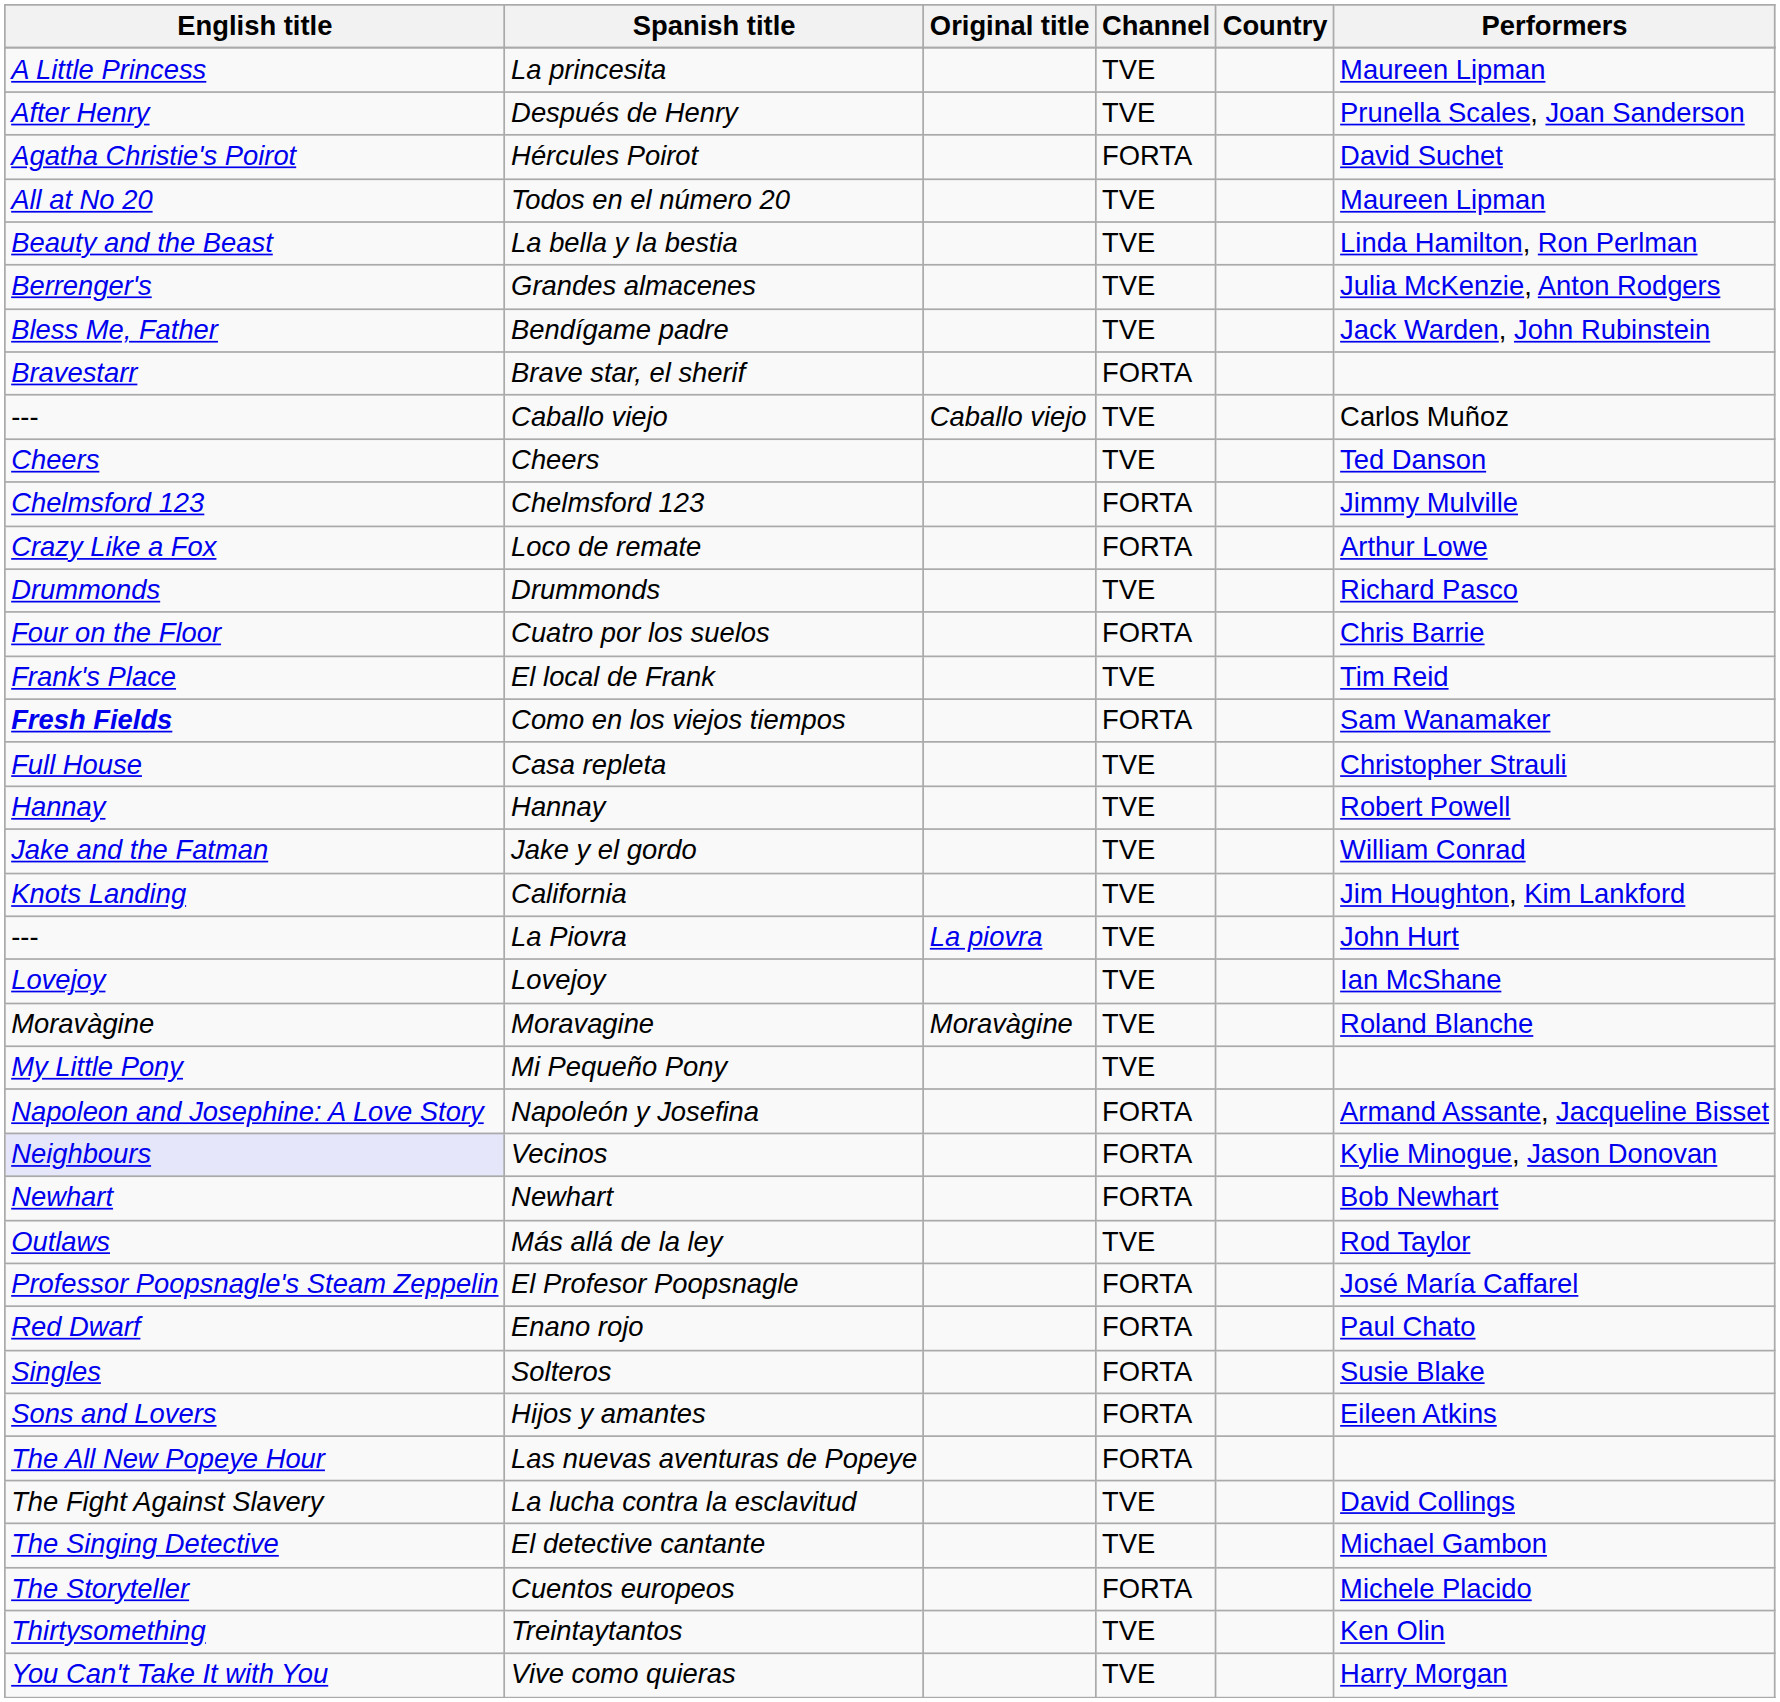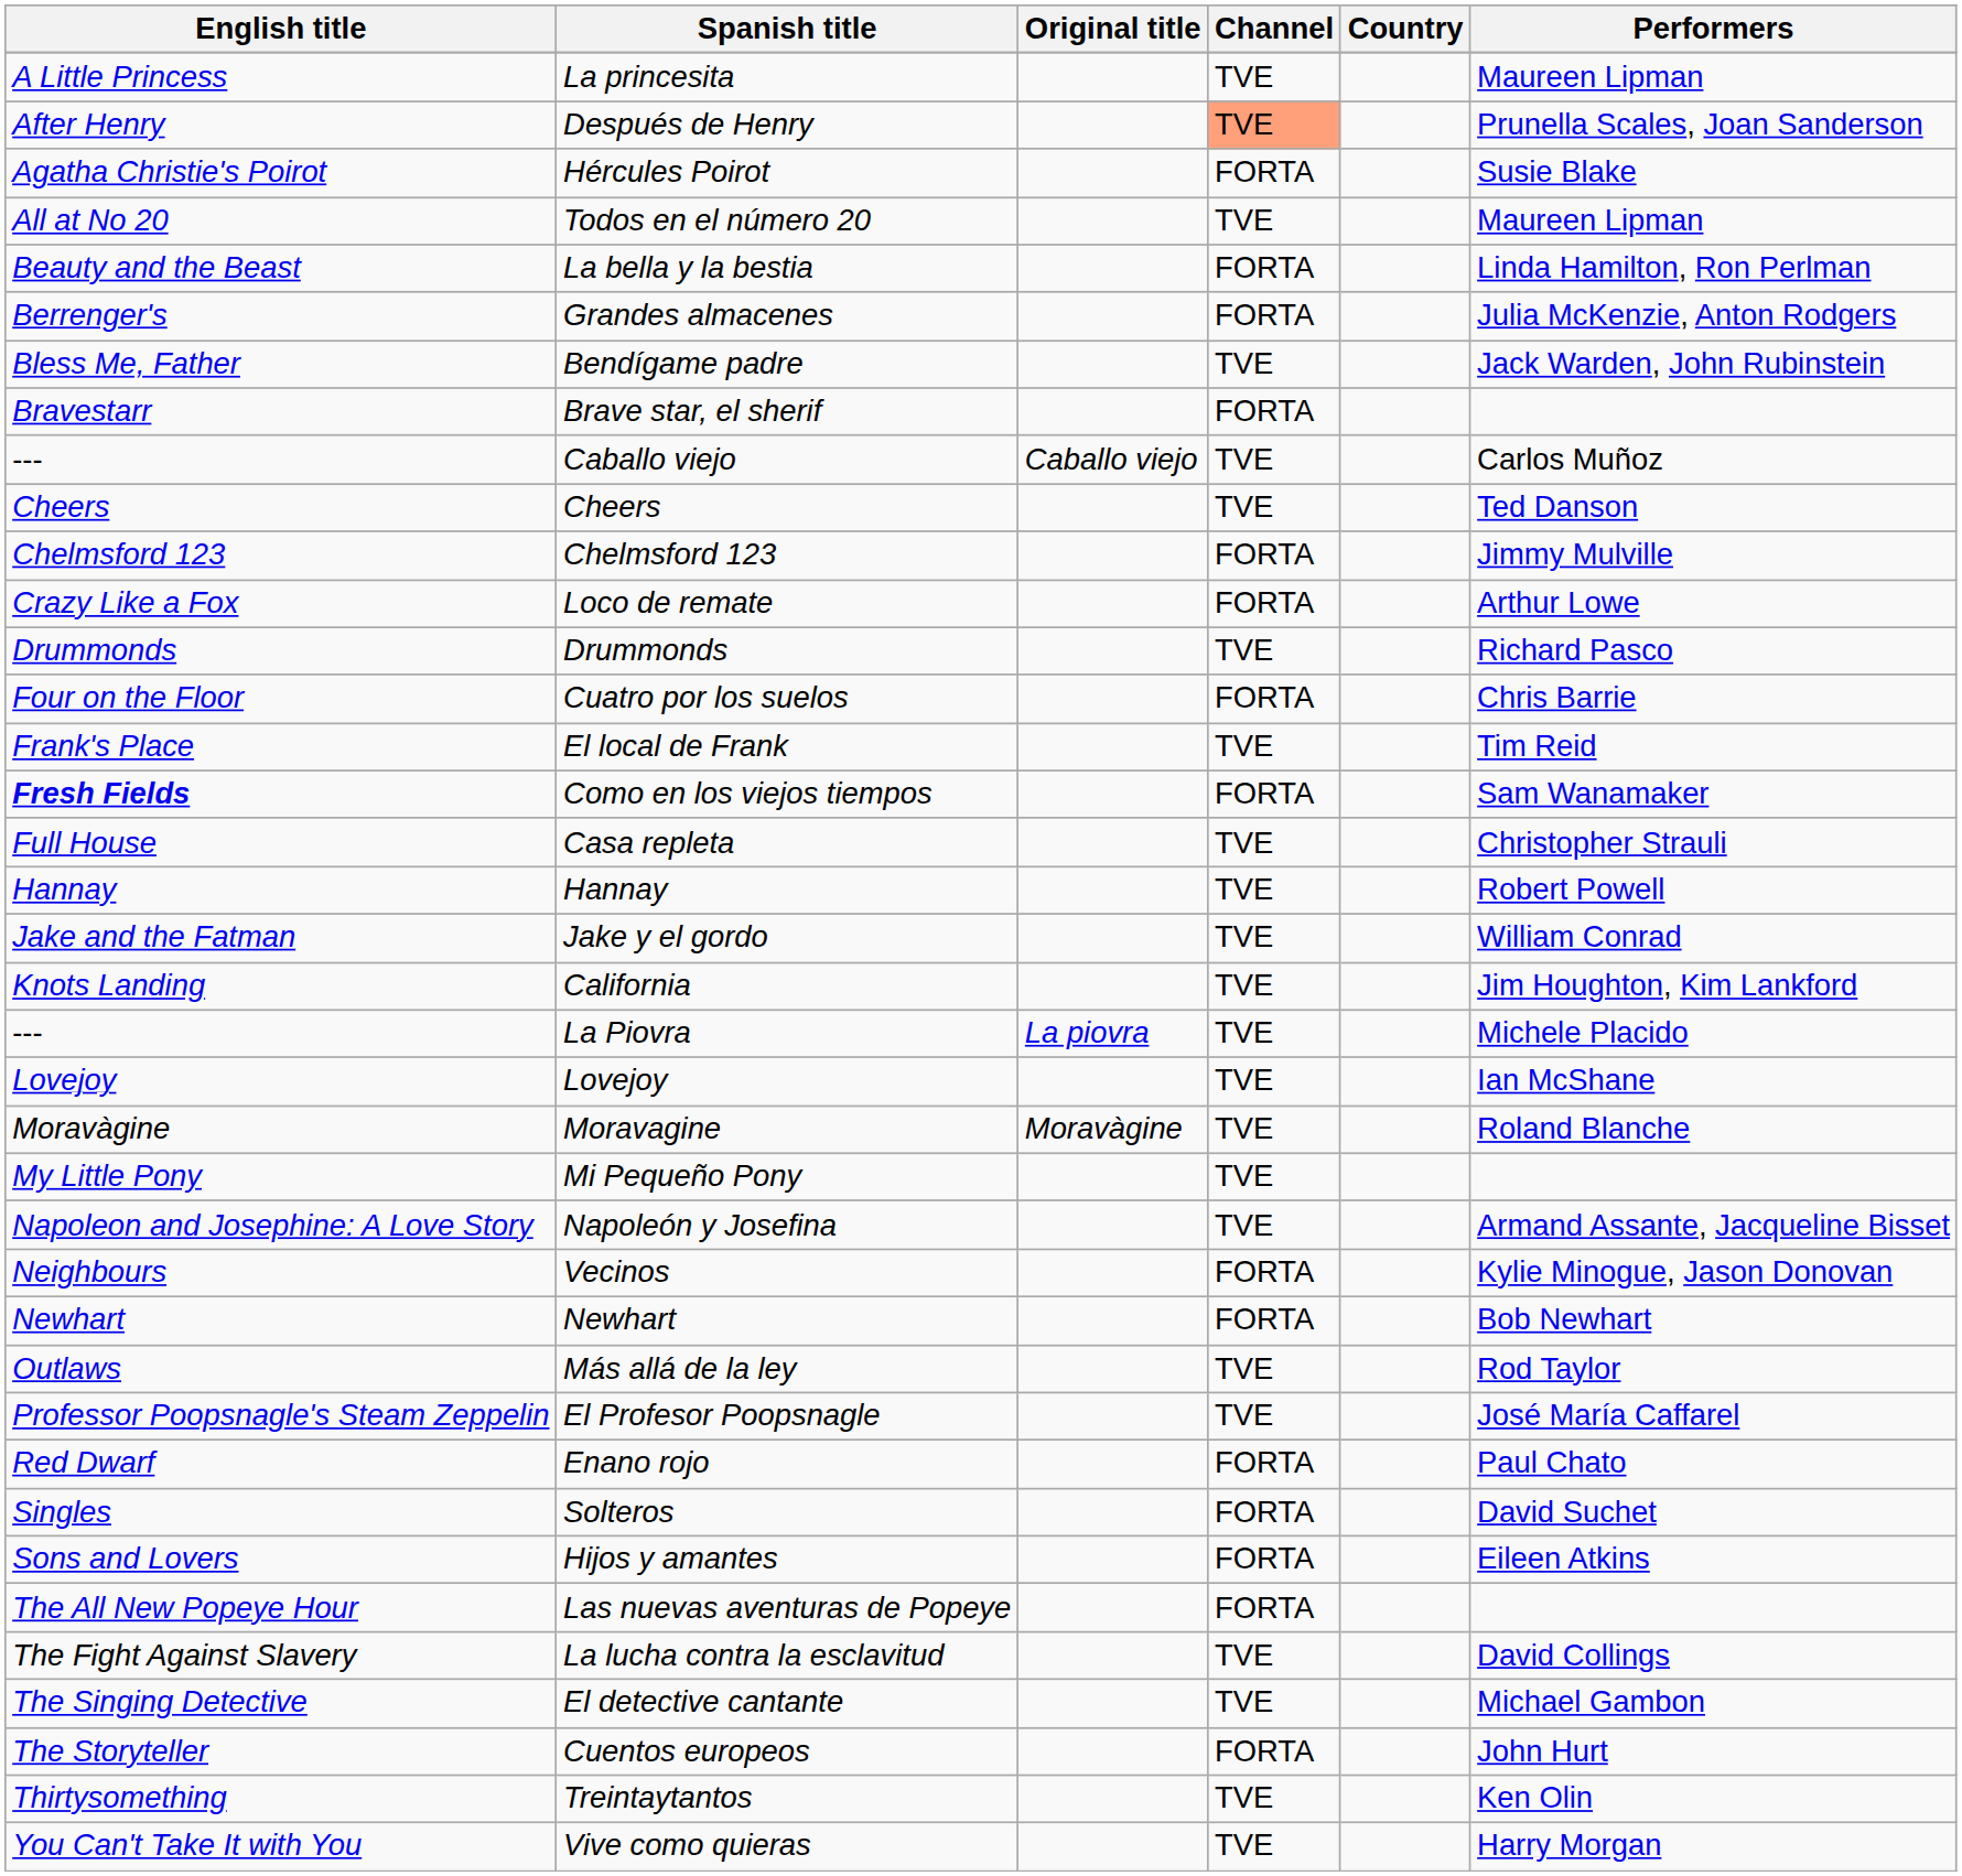Después de Henry | Channel: no background -> lightsalmon background
Hércules Poirot | Performers: David Suchet -> Susie Blake
La bella y la bestia | Channel: TVE -> FORTA
Grandes almacenes | Channel: TVE -> FORTA
La Piovra | Performers: John Hurt -> Michele Placido
Napoleón y Josefina | Channel: FORTA -> TVE
Vecinos | English title: lavender background -> no background
El Profesor Poopsnagle | Channel: FORTA -> TVE
Solteros | Performers: Susie Blake -> David Suchet
Cuentos europeos | Performers: Michele Placido -> John Hurt
